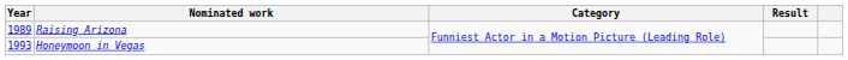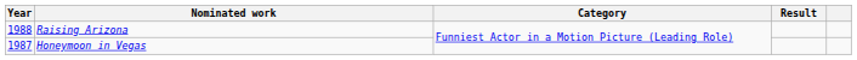Raising Arizona | Year: 1989 -> 1988
Honeymoon in Vegas | Year: 1993 -> 1987
